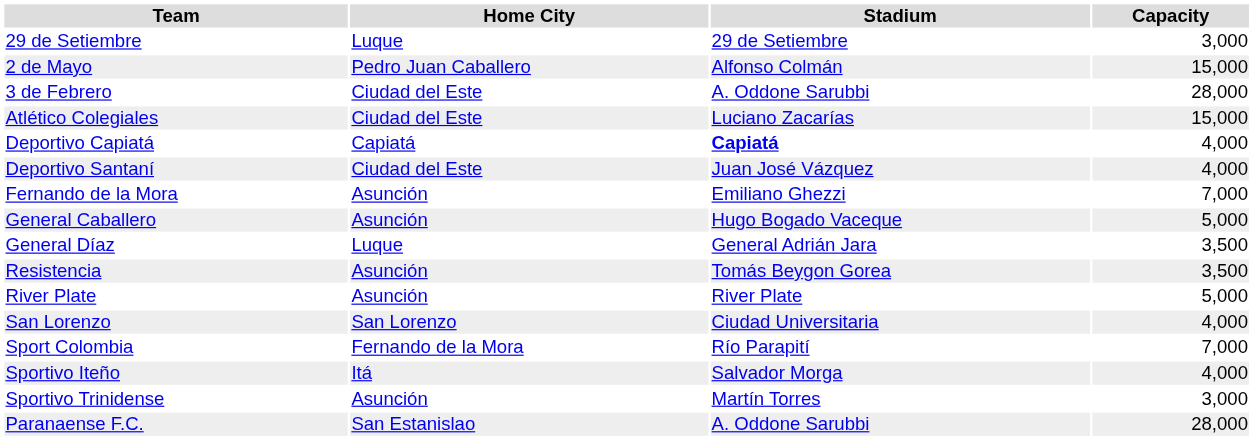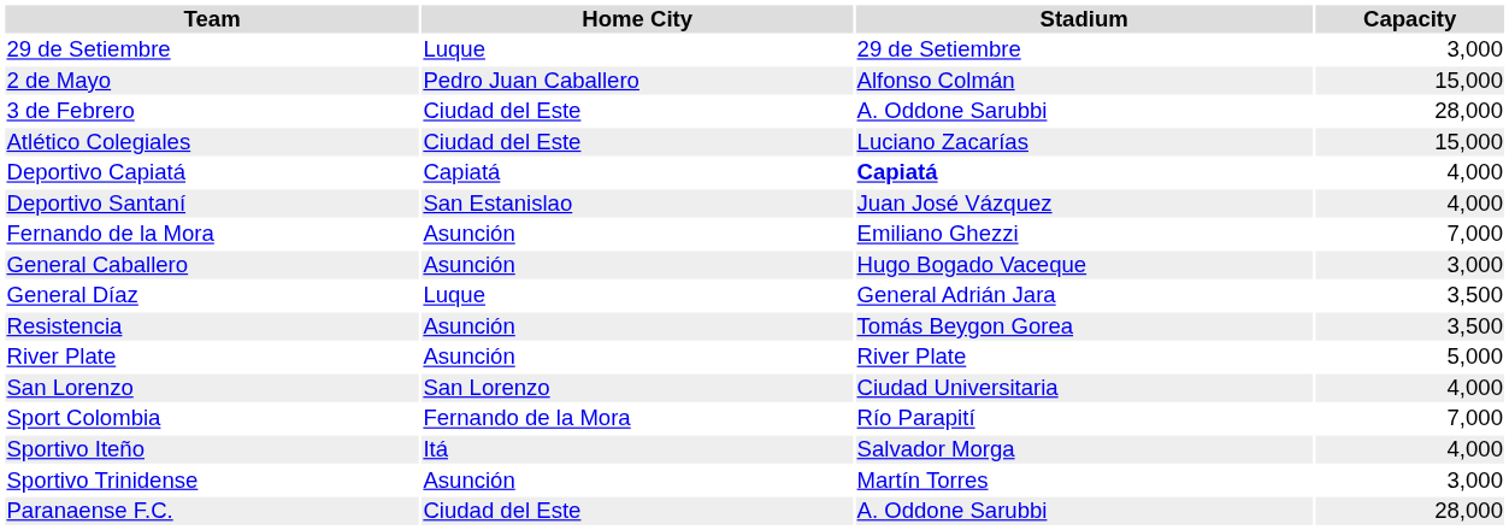Deportivo Santaní | Home City: Ciudad del Este -> San Estanislao
General Caballero | Capacity: 5,000 -> 3,000
Paranaense F.C. | Home City: San Estanislao -> Ciudad del Este
